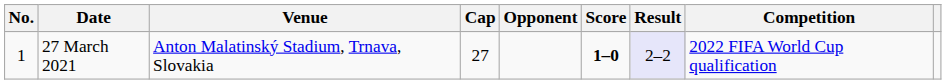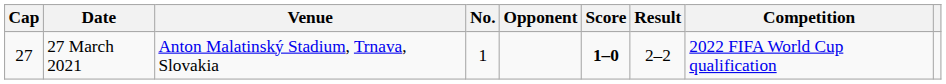columns swapped: No. <-> Cap
27 March 2021 | Result: lavender background -> no background
